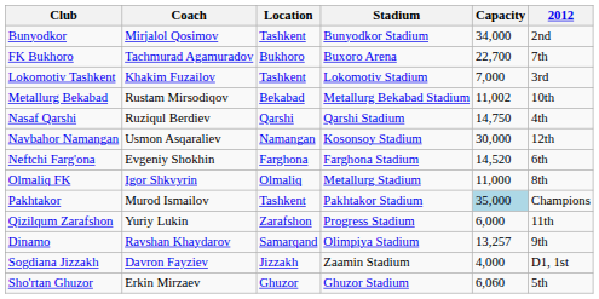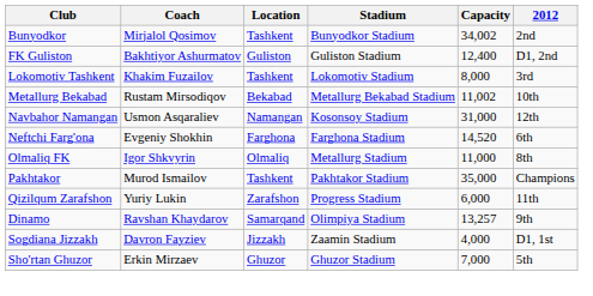Bunyodkor | Capacity: 34,000 -> 34,002
- row: FK Bukhoro | Tachmurad Agamuradov | Bukhoro | Buxoro Arena | 22,700 | 7th
+ row: FK Guliston | Bakhtiyor Ashurmatov | Guliston | Guliston Stadium | 12,400 | D1, 2nd
Lokomotiv Tashkent | Capacity: 7,000 -> 8,000
- row: Nasaf Qarshi | Ruziqul Berdiev | Qarshi | Qarshi Stadium | 14,750 | 4th
Navbahor Namangan | Capacity: 30,000 -> 31,000
Pakhtakor | Capacity: lightblue background -> no background
Sho'rtan Ghuzor | Capacity: 6,060 -> 7,000
